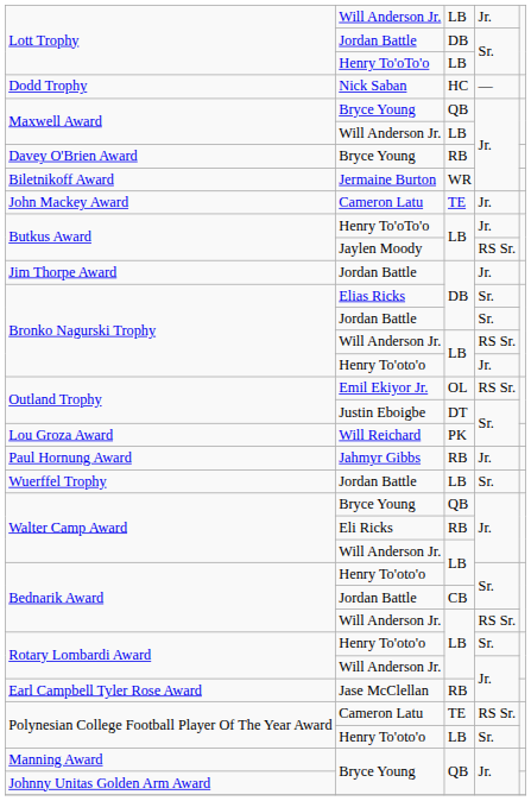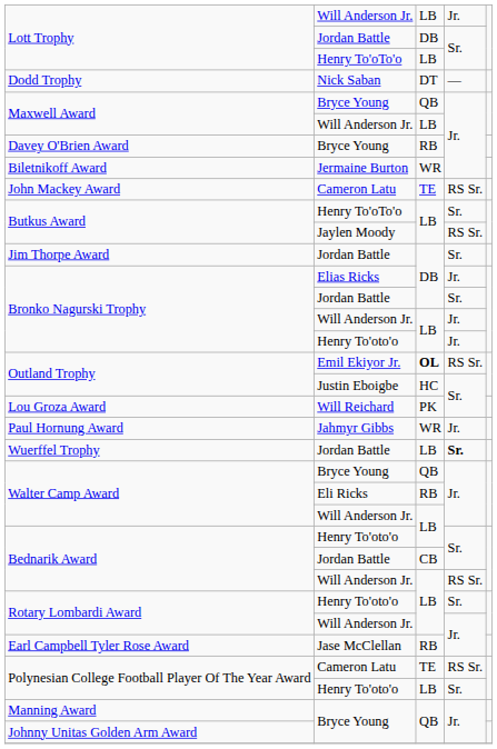Dodd Trophy | column 3: HC -> DT
John Mackey Award | column 4: Jr. -> RS Sr.
Butkus Award / Henry To'oTo'o | column 4: Jr. -> Sr.
Jim Thorpe Award | column 4: Jr. -> Sr.
Bronko Nagurski Trophy / Elias Ricks | column 4: Sr. -> Jr.
Bronko Nagurski Trophy / Will Anderson Jr. | column 4: RS Sr. -> Jr.
Outland Trophy / Emil Ekiyor Jr. | column 3: normal -> bold
Outland Trophy / Justin Eboigbe | column 3: DT -> HC
Paul Hornung Award | column 3: RB -> WR
Wuerffel Trophy | column 4: normal -> bold
